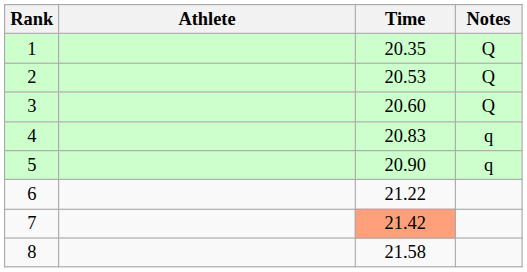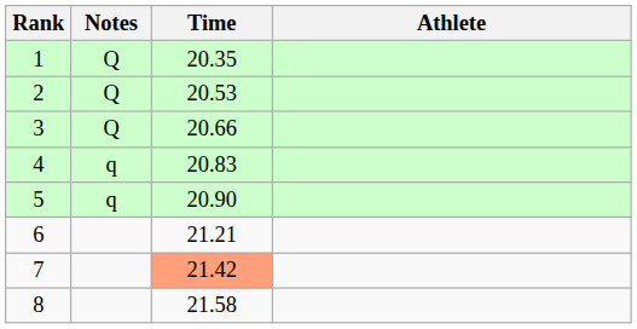columns swapped: Athlete <-> Notes
3 | Time: 20.60 -> 20.66
6 | Time: 21.22 -> 21.21
